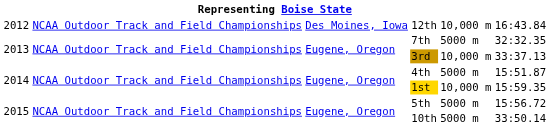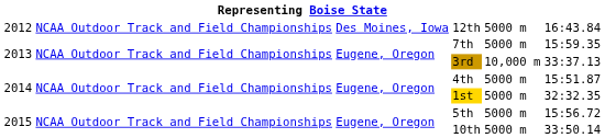12th | column 5: 10,000 m -> 5000 m
7th | column 6: 32:32.35 -> 15:59.35
1st | column 5: 10,000 m -> 5000 m
1st | column 6: 15:59.35 -> 32:32.35
